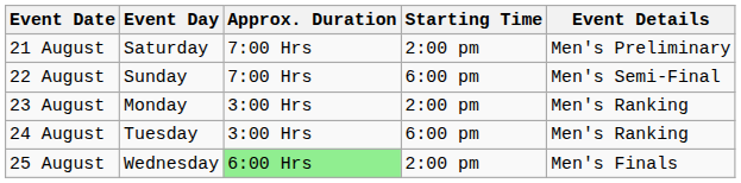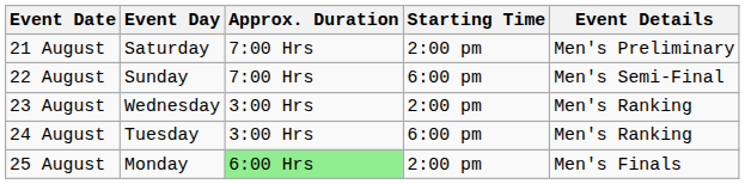23 August | Event Day: Monday -> Wednesday
25 August | Event Day: Wednesday -> Monday
